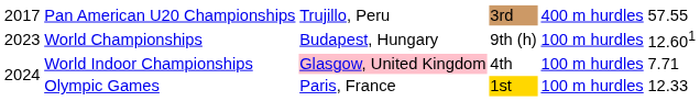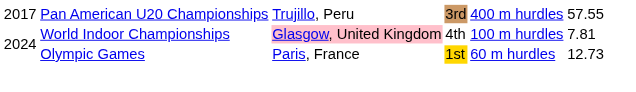- row: 2023 | World Championships | Budapest, Hungary | 9th (h) | 100 m hurdles | 12.601
World Indoor Championships | column 6: 7.71 -> 7.81
Olympic Games | column 5: 100 m hurdles -> 60 m hurdles
Olympic Games | column 6: 12.33 -> 12.73
